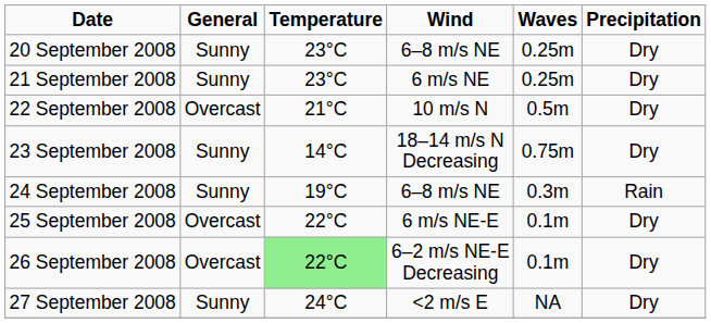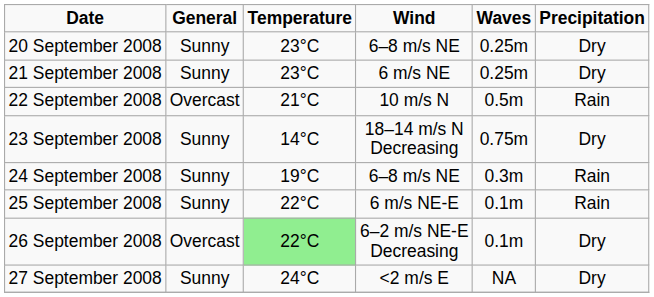22 September 2008 | Precipitation: Dry -> Rain
25 September 2008 | General: Overcast -> Sunny
25 September 2008 | Precipitation: Dry -> Rain
